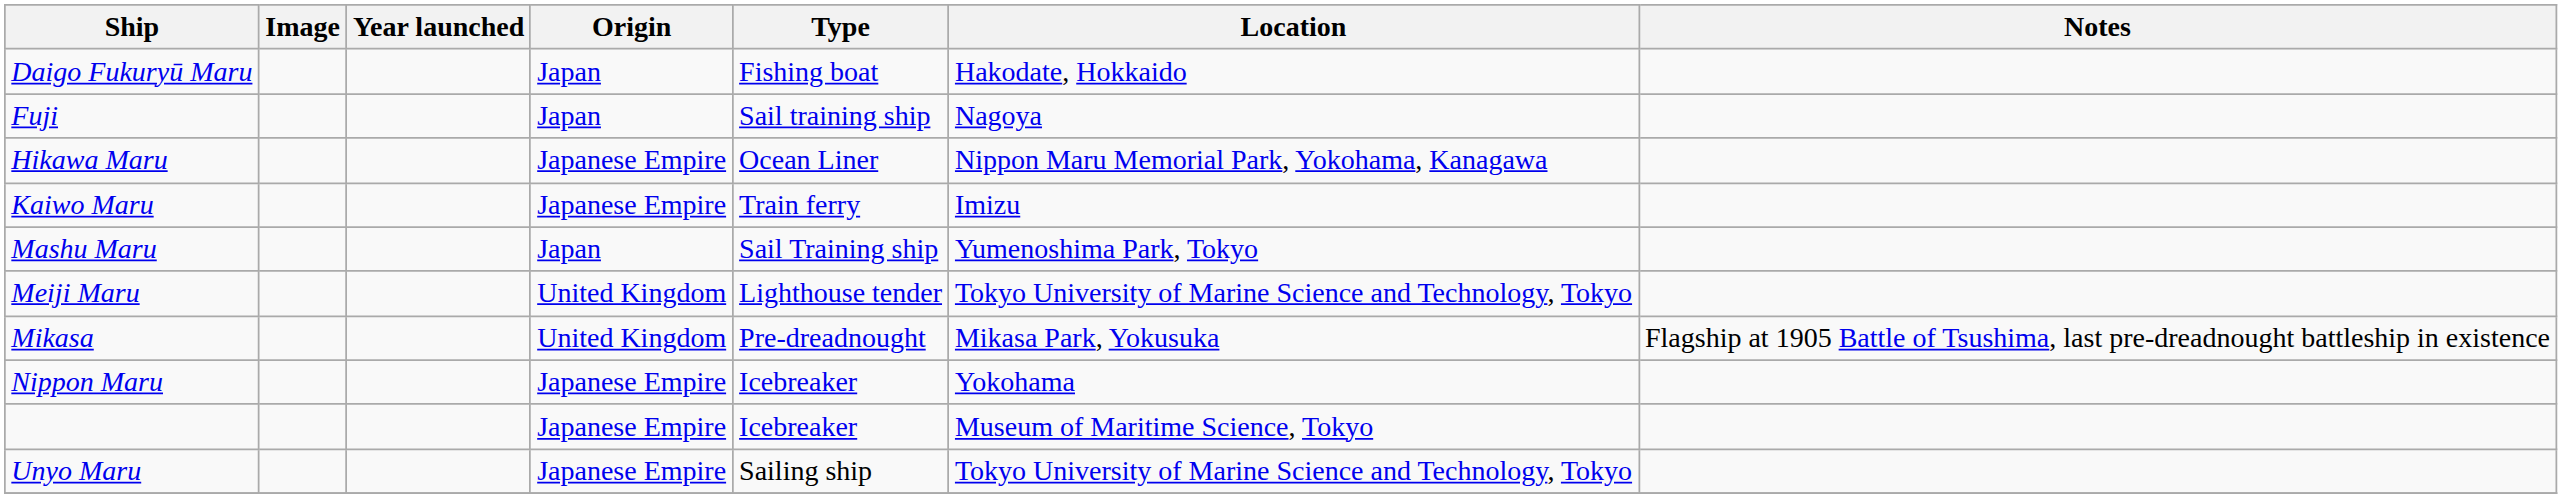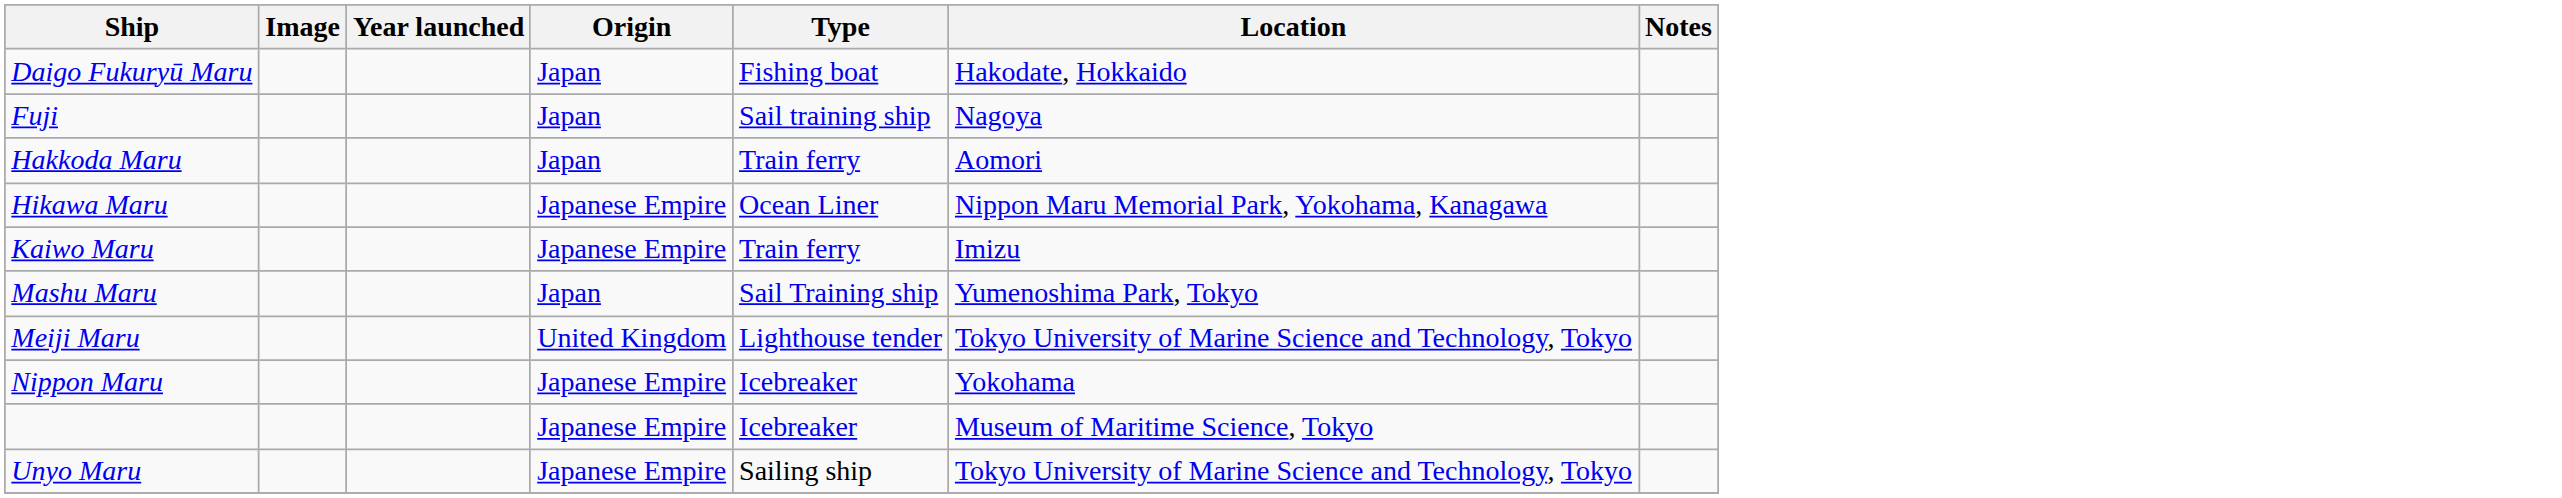+ row: Hakkoda Maru | Japan | Train ferry | Aomori
- row: Mikasa | United Kingdom | Pre-dreadnought | Mikasa Park, Yokusuka | Flagship at 1905 Battle of Tsushima, last pre-dreadnought battleship in existence
